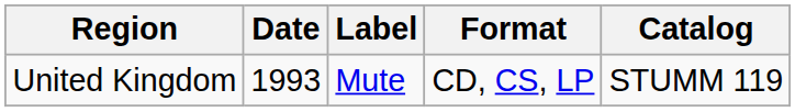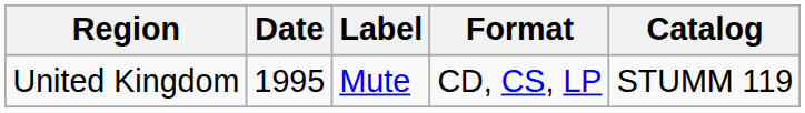United Kingdom | Date: 1993 -> 1995
